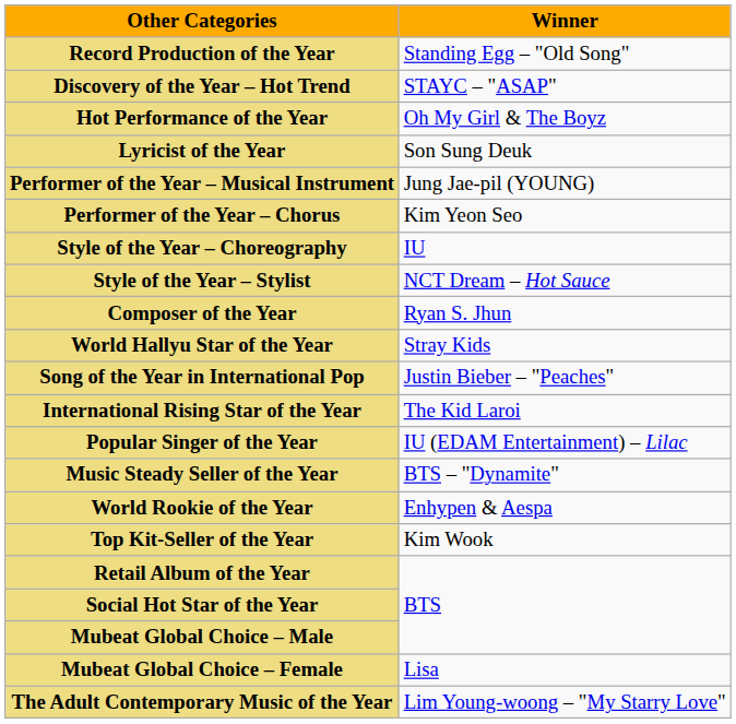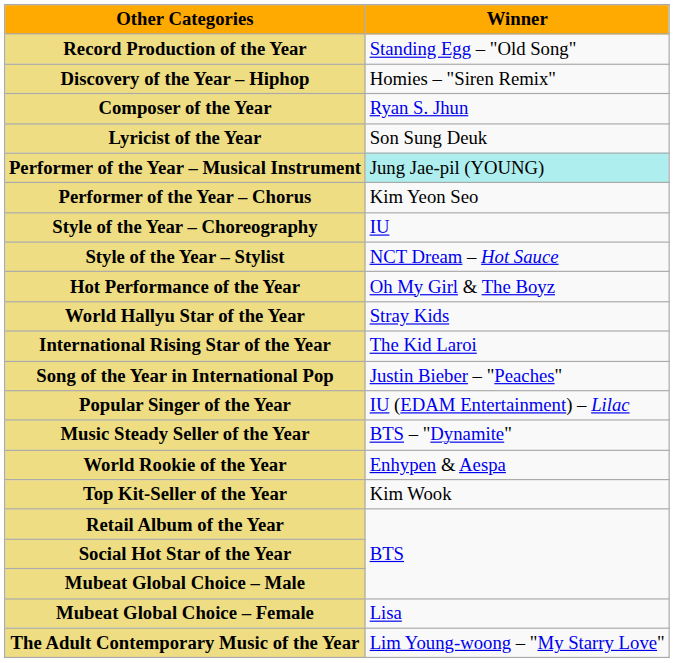+ row: Discovery of the Year – Hiphop | Homies – "Siren Remix"
- row: Discovery of the Year – Hot Trend | STAYC – "ASAP"
rows swapped: Composer of the Year <-> Hot Performance of the Year
Performer of the Year – Musical Instrument | Winner: no background -> paleturquoise background
rows swapped: Song of the Year in International Pop <-> International Rising Star of the Year
